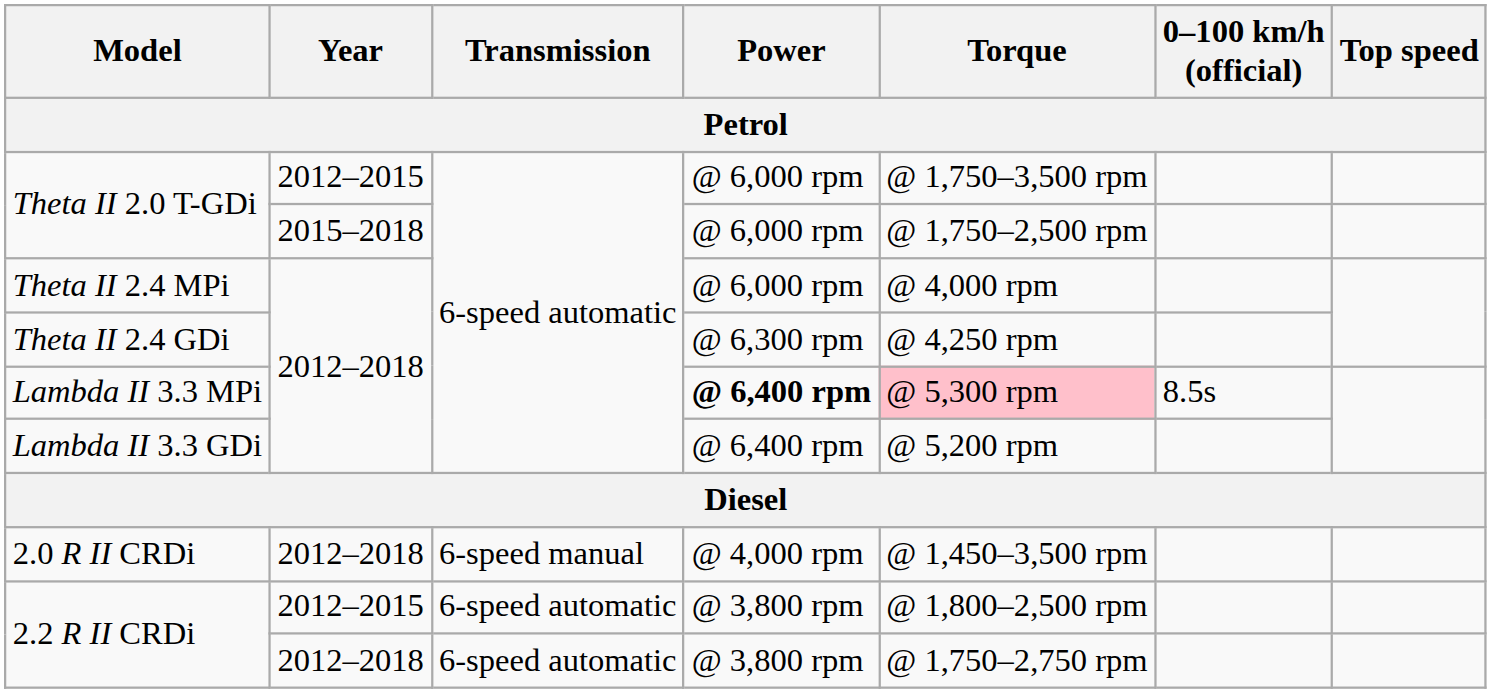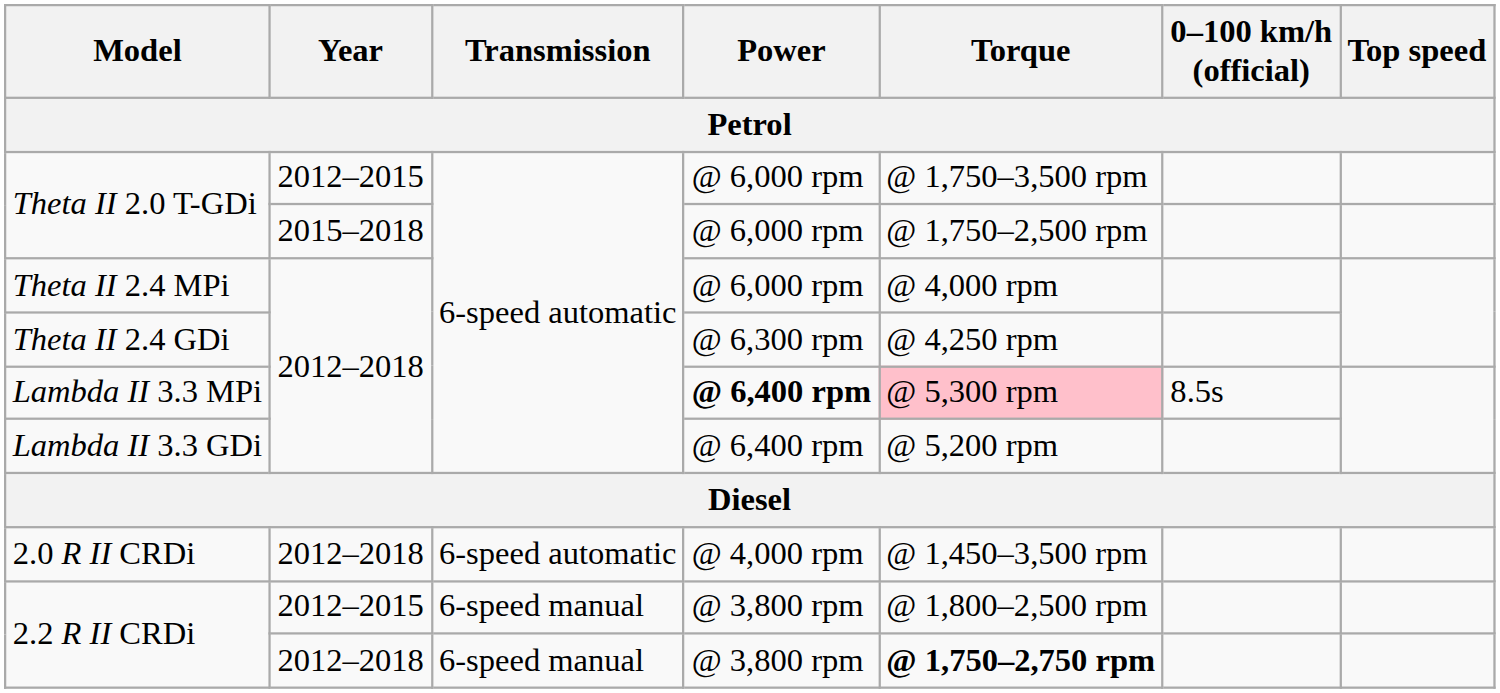2.0 R II CRDi | Transmission: 6-speed manual -> 6-speed automatic
2.2 R II CRDi / 2012–2015 | Transmission: 6-speed automatic -> 6-speed manual
2.2 R II CRDi / 2012–2018 | Transmission: 6-speed automatic -> 6-speed manual
2.2 R II CRDi / 2012–2018 | Torque: normal -> bold
